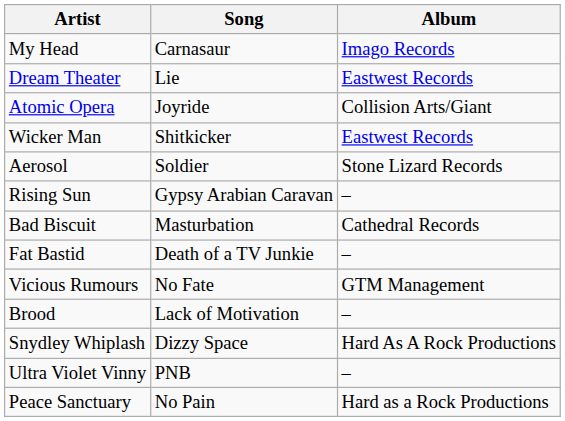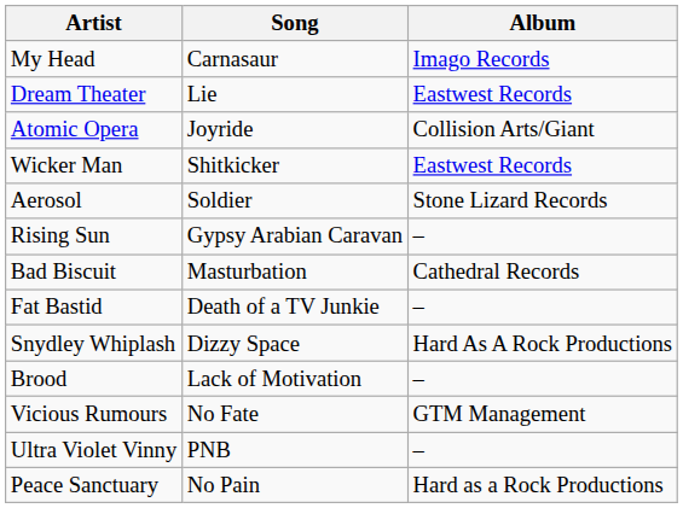rows swapped: Snydley Whiplash <-> Vicious Rumours
